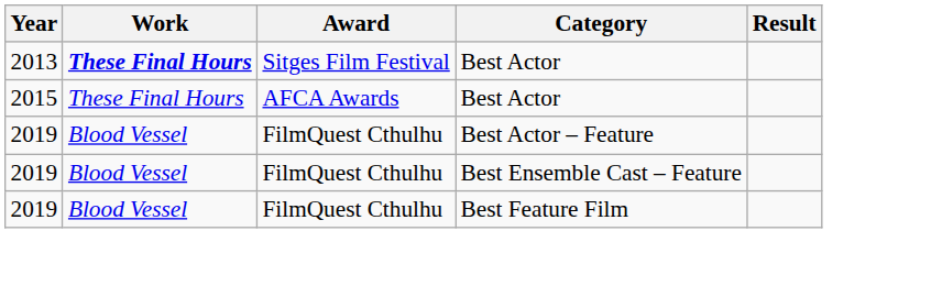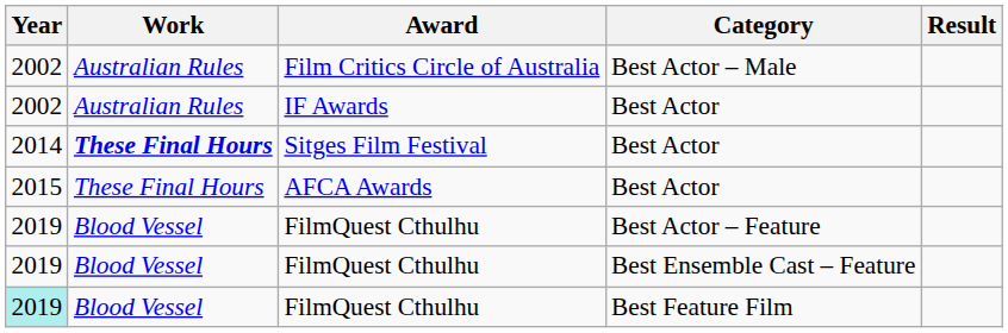+ row: 2002 | Australian Rules | Film Critics Circle of Australia | Best Actor – Male
+ row: 2002 | Australian Rules | IF Awards | Best Actor
Sitges Film Festival | Year: 2013 -> 2014
FilmQuest Cthulhu / Best Feature Film | Year: no background -> paleturquoise background
